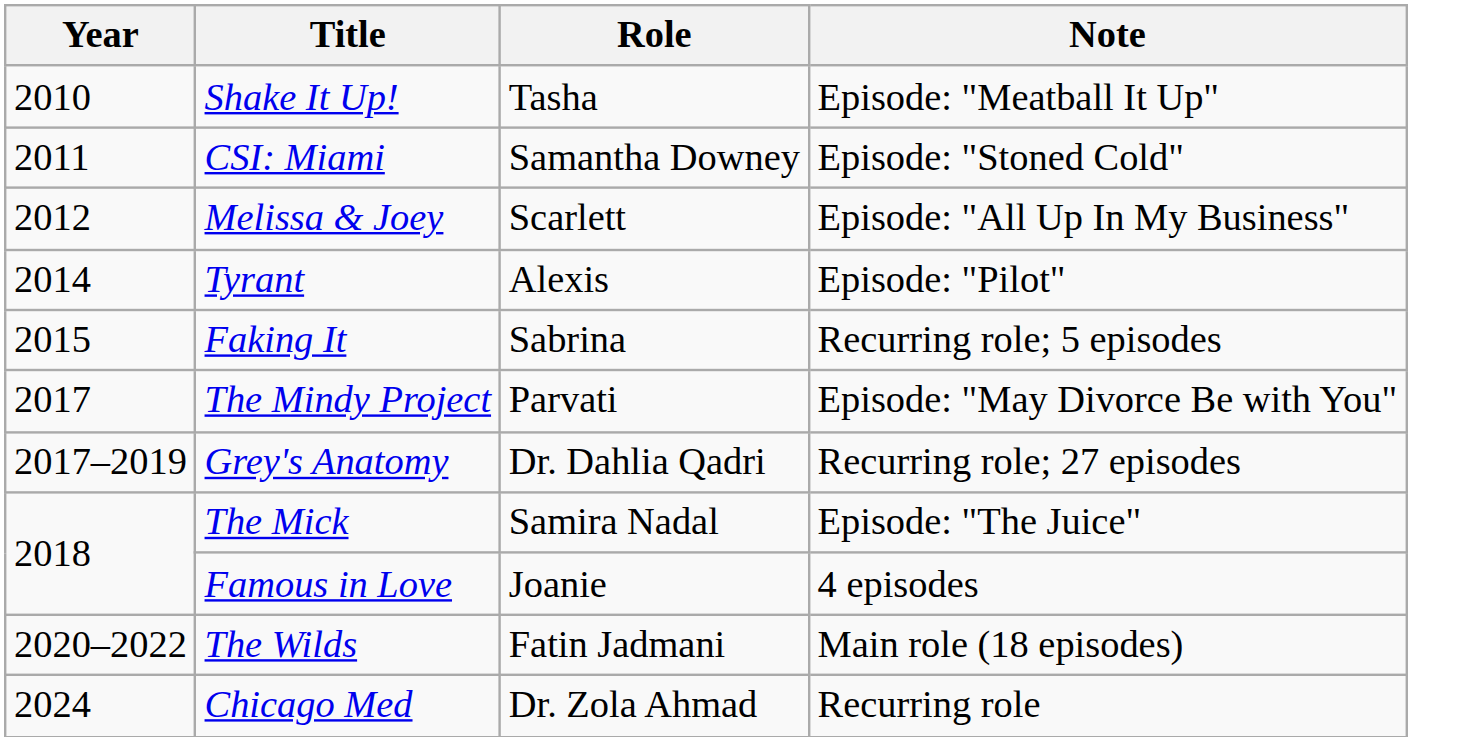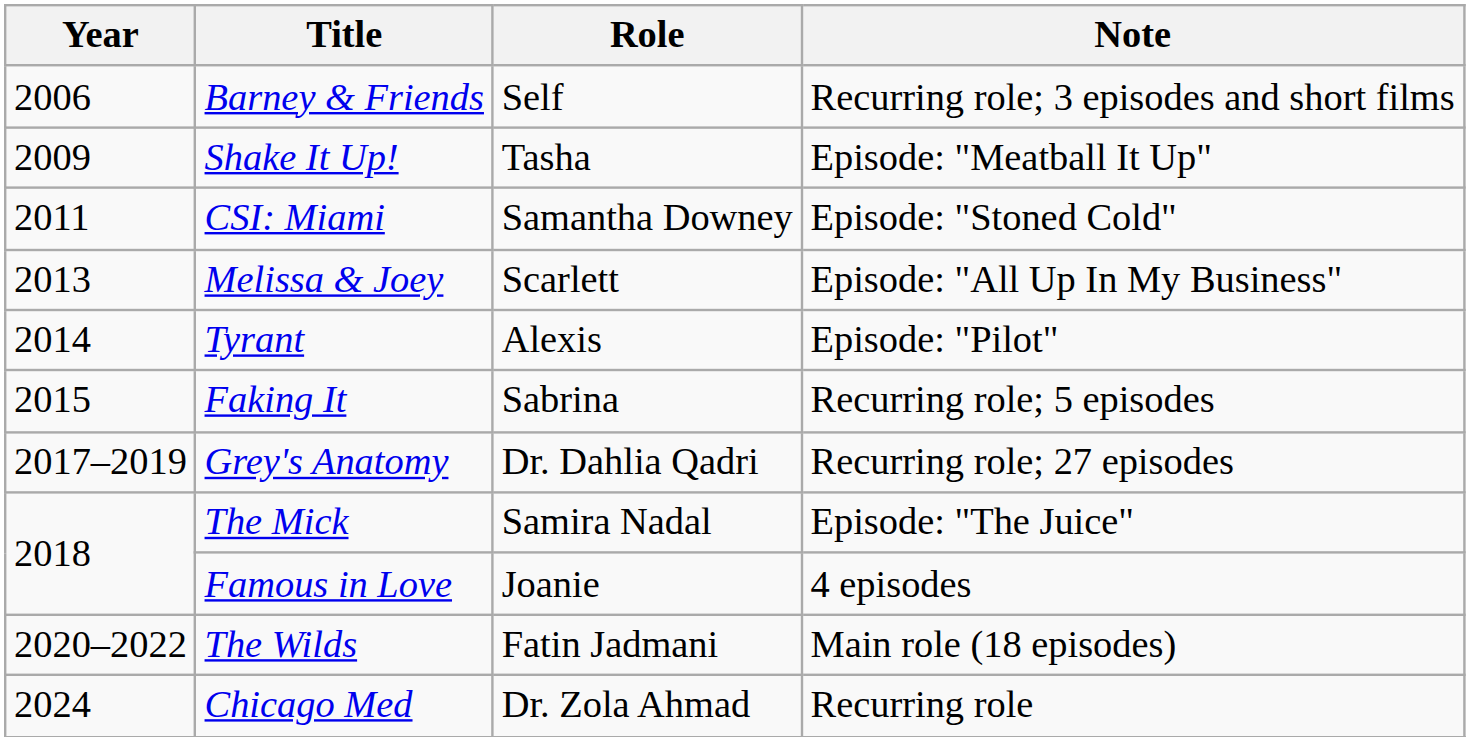+ row: 2006 | Barney & Friends | Self | Recurring role; 3 episodes and short films
Shake It Up! | Year: 2010 -> 2009
Melissa & Joey | Year: 2012 -> 2013
- row: 2017 | The Mindy Project | Parvati | Episode: "May Divorce Be with You"
